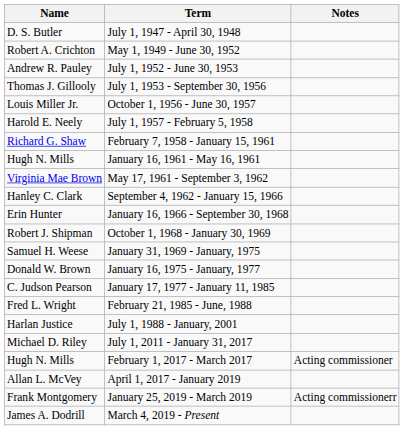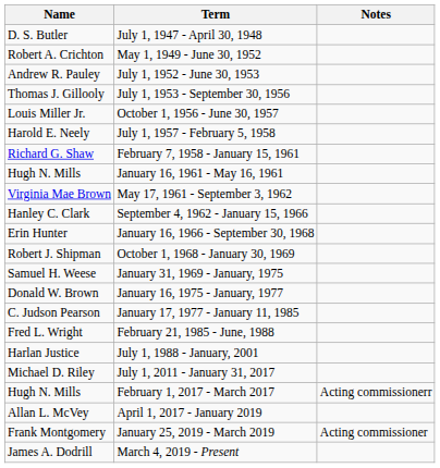February 1, 2017 - March 2017 | Notes: Acting commissioner -> Acting commissionerr
January 25, 2019 - March 2019 | Notes: Acting commissionerr -> Acting commissioner
